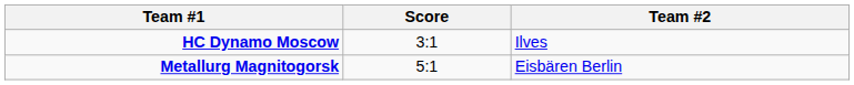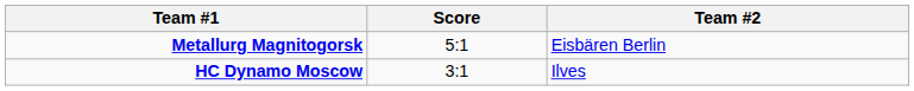rows swapped: HC Dynamo Moscow <-> Metallurg Magnitogorsk
